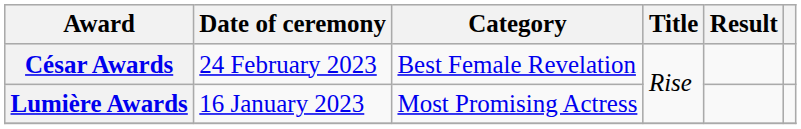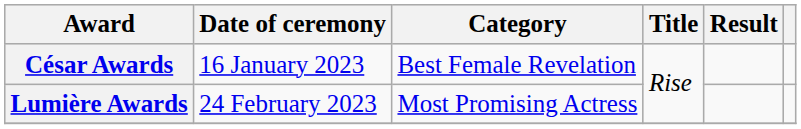César Awards | Date of ceremony: 24 February 2023 -> 16 January 2023
Lumière Awards | Date of ceremony: 16 January 2023 -> 24 February 2023
